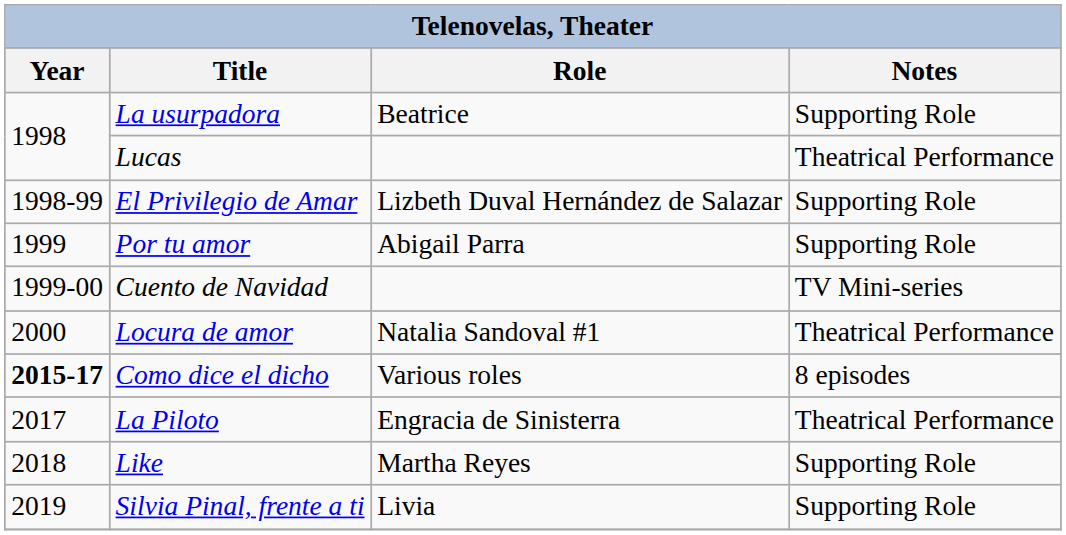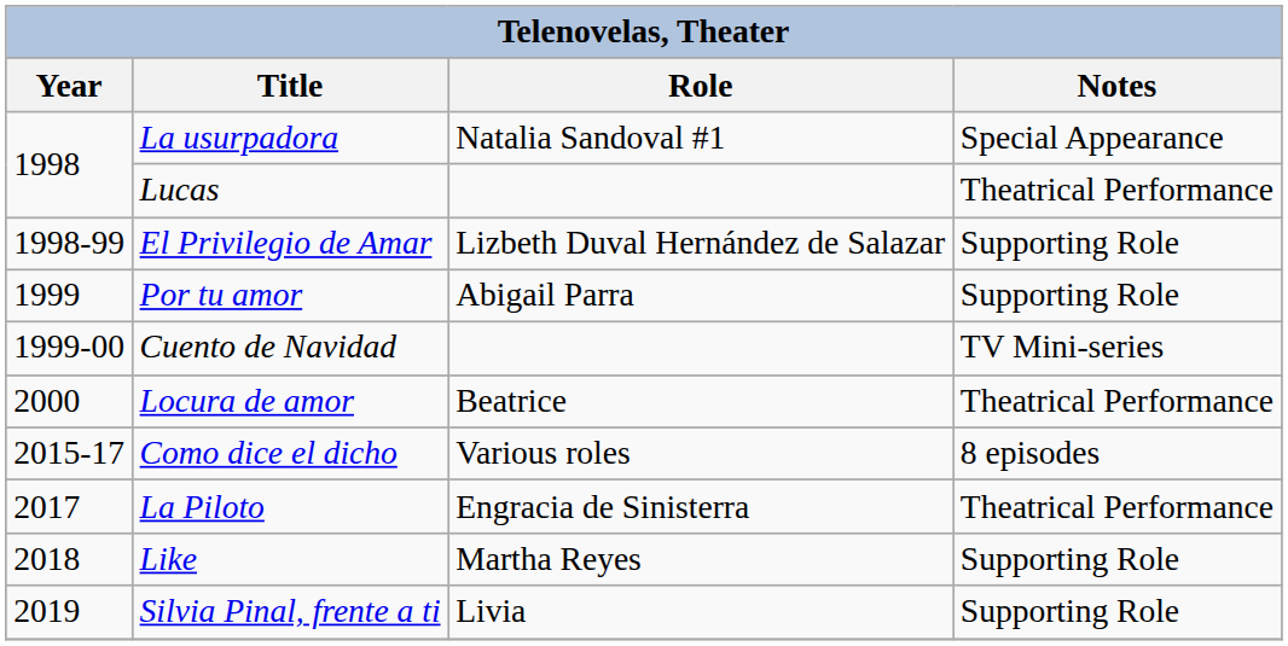La usurpadora | Role: Beatrice -> Natalia Sandoval #1
La usurpadora | Notes: Supporting Role -> Special Appearance
Locura de amor | Role: Natalia Sandoval #1 -> Beatrice
Como dice el dicho | Year: bold -> normal
